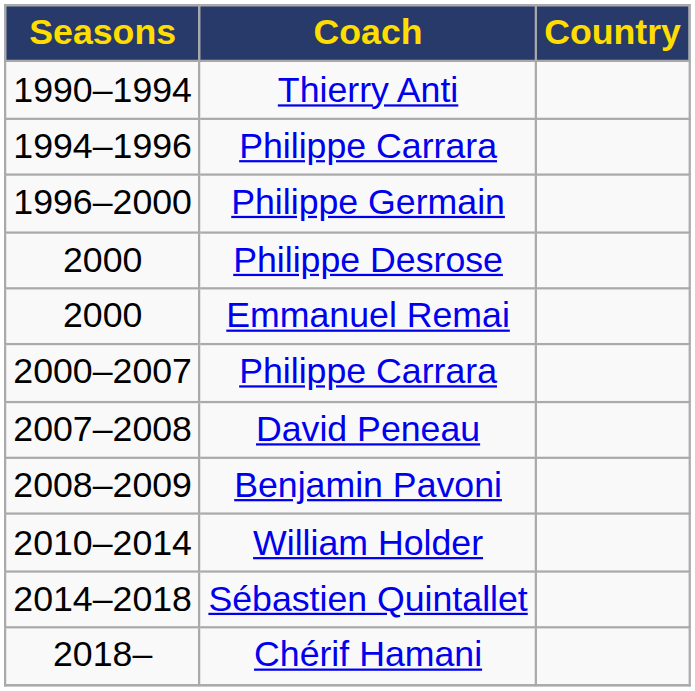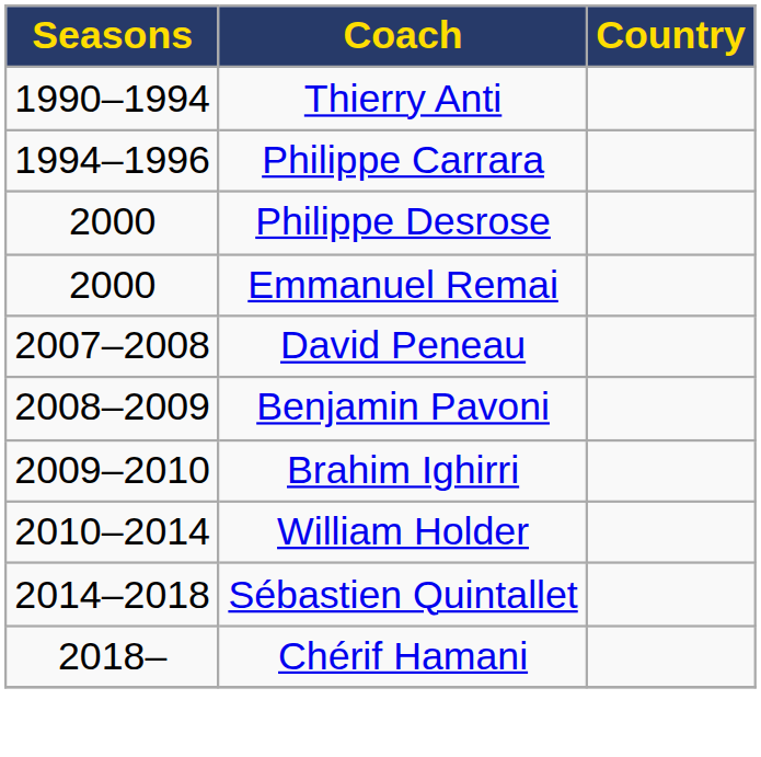- row: 1996–2000 | Philippe Germain
- row: 2000–2007 | Philippe Carrara
+ row: 2009–2010 | Brahim Ighirri
